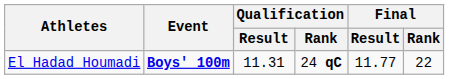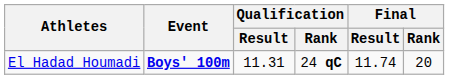El Hadad Houmadi | Final / Result: 11.77 -> 11.74
El Hadad Houmadi | Final / Rank: 22 -> 20
